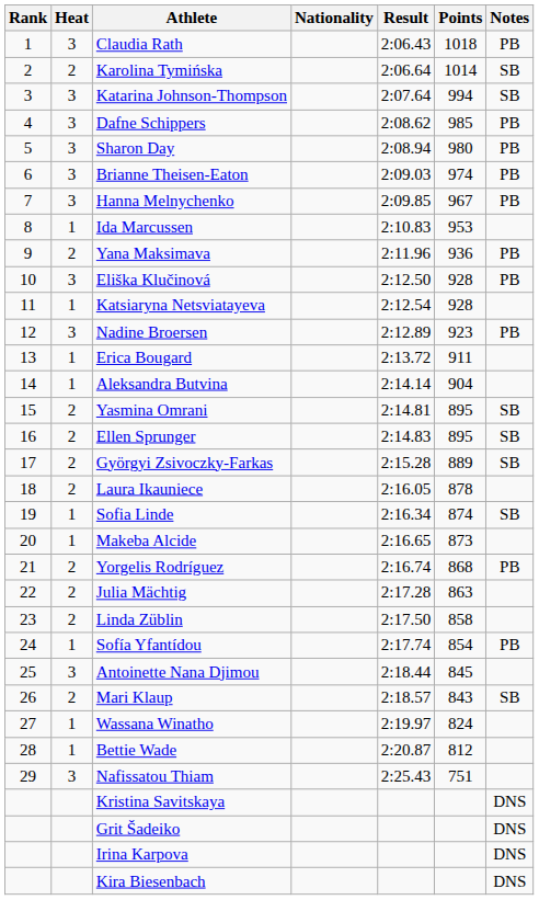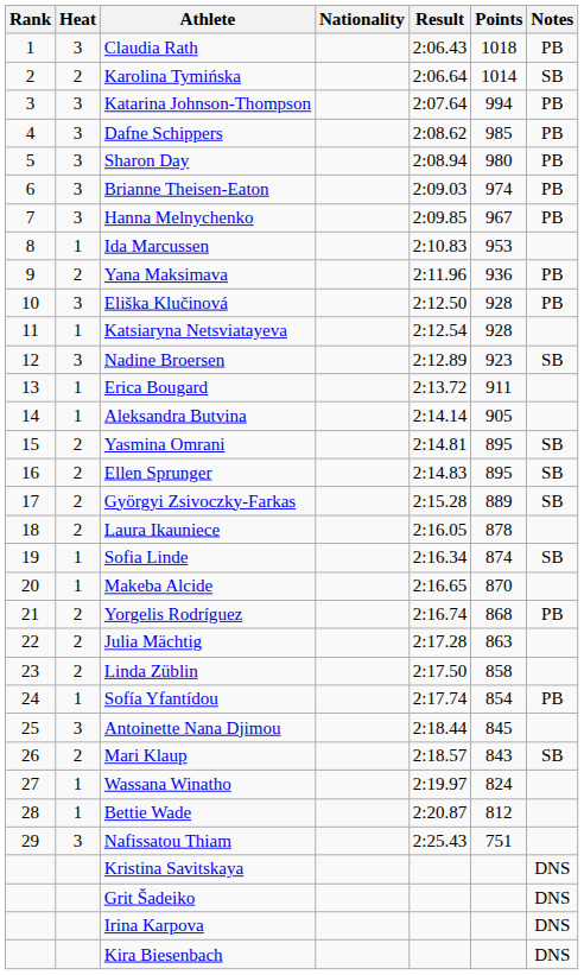Katarina Johnson-Thompson | Notes: SB -> PB
Nadine Broersen | Notes: PB -> SB
Aleksandra Butvina | Points: 904 -> 905
Makeba Alcide | Points: 873 -> 870
